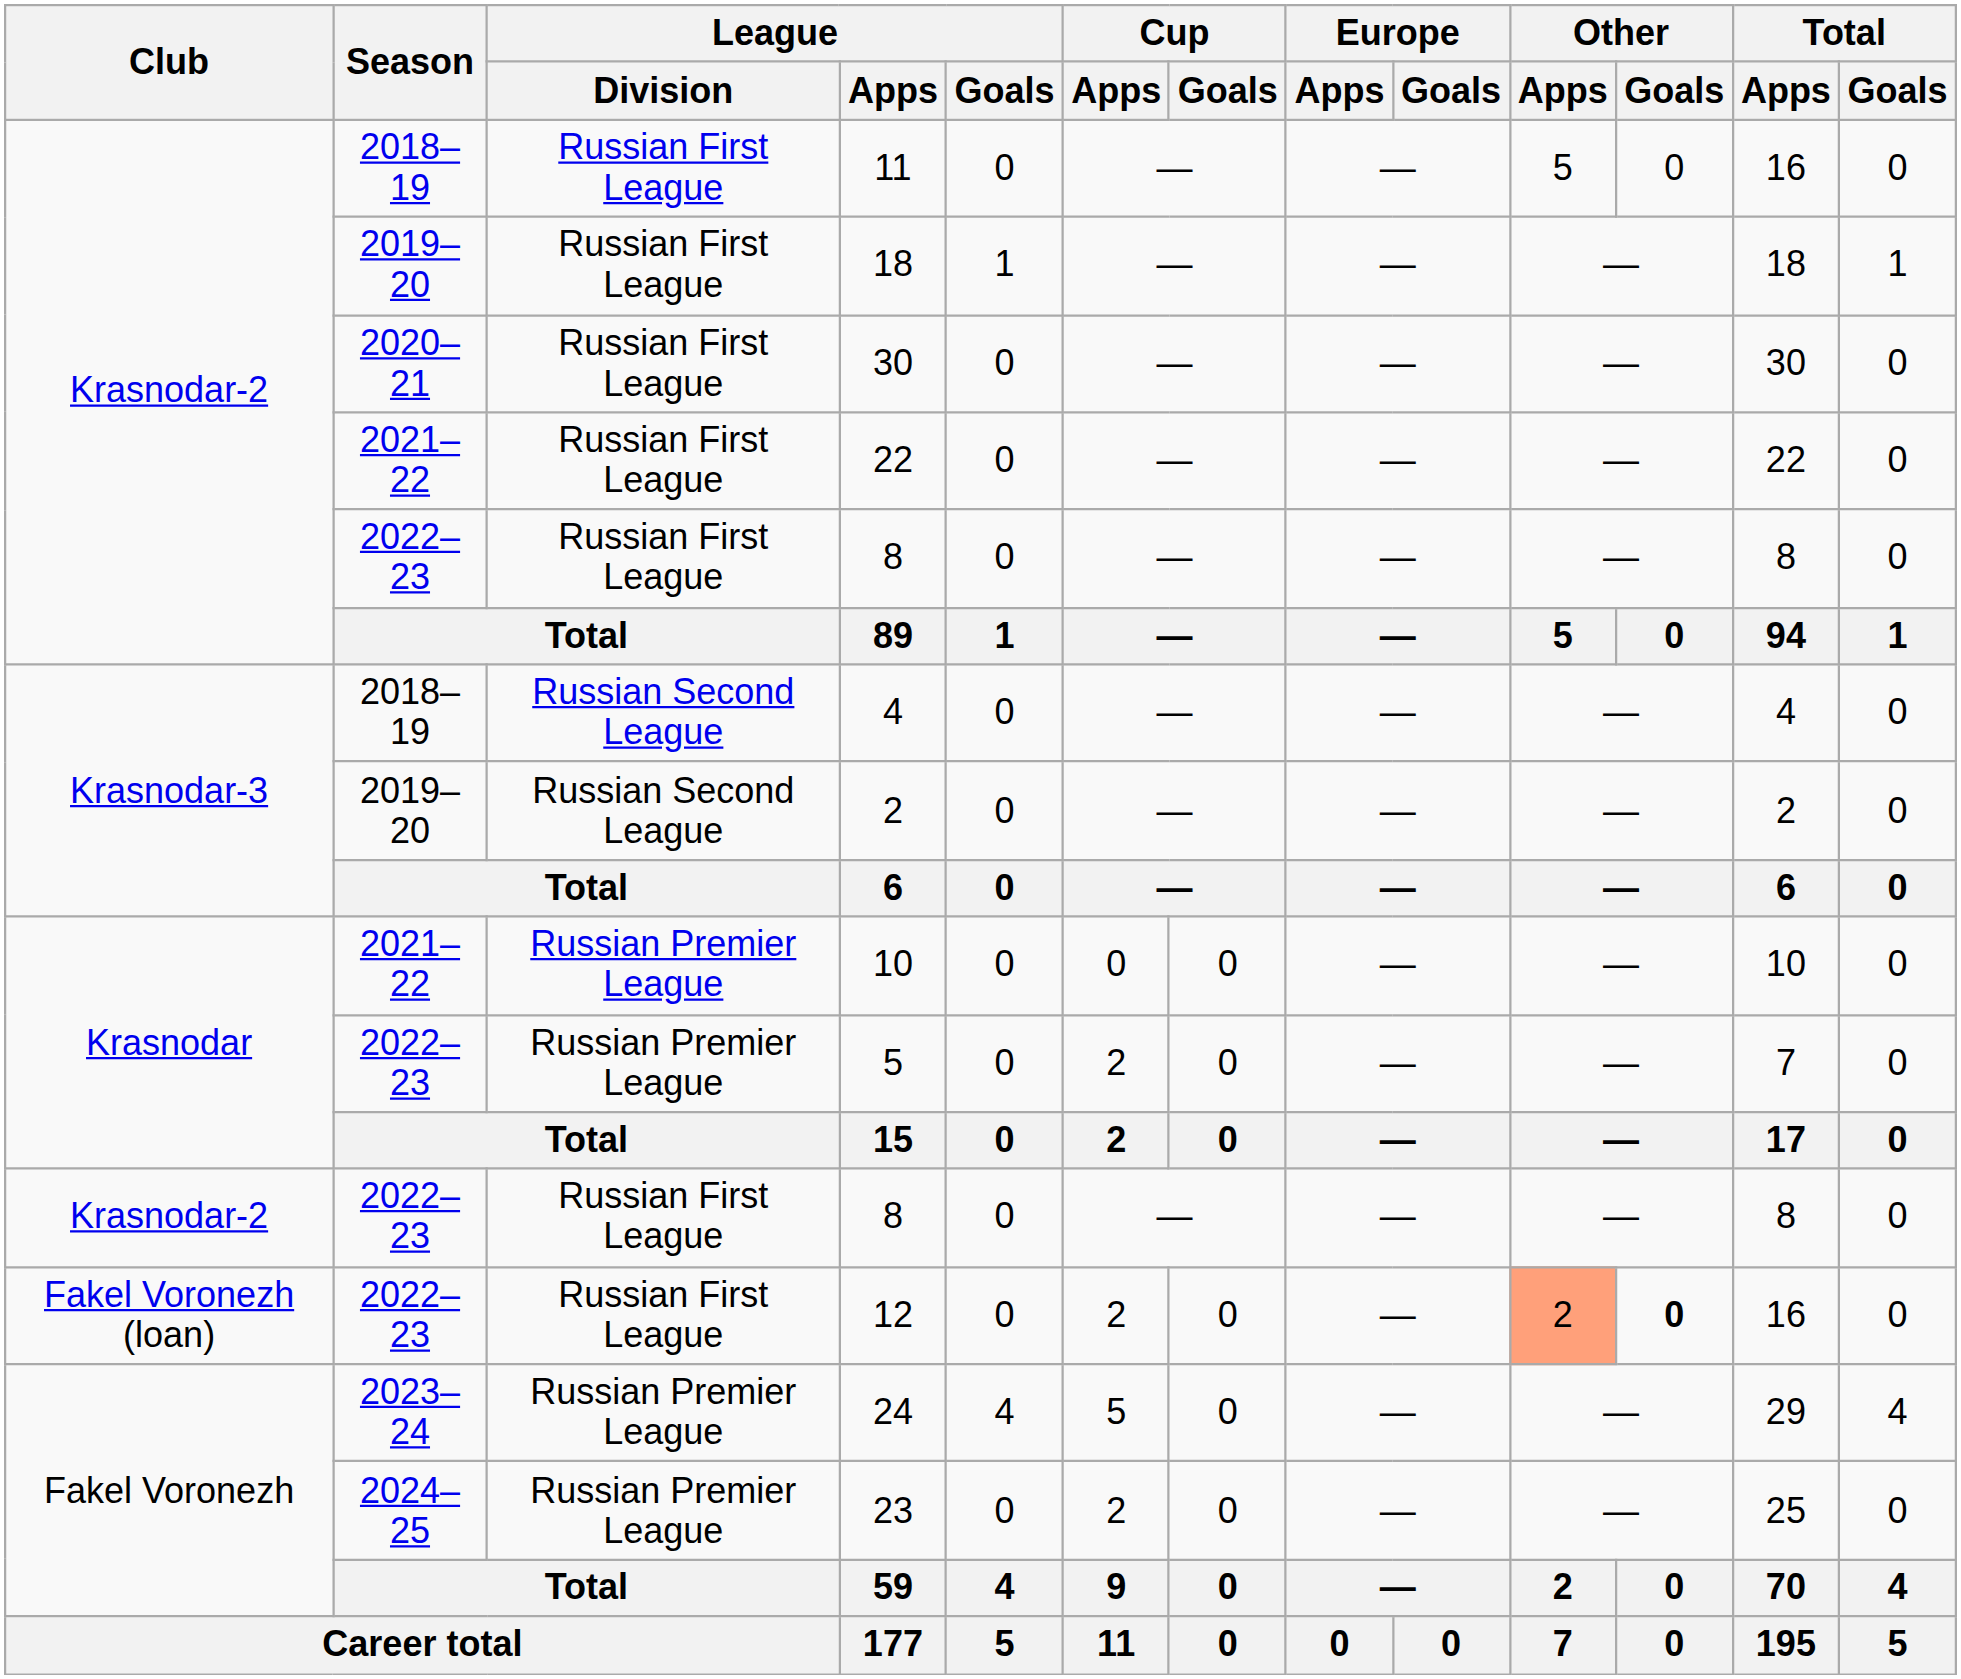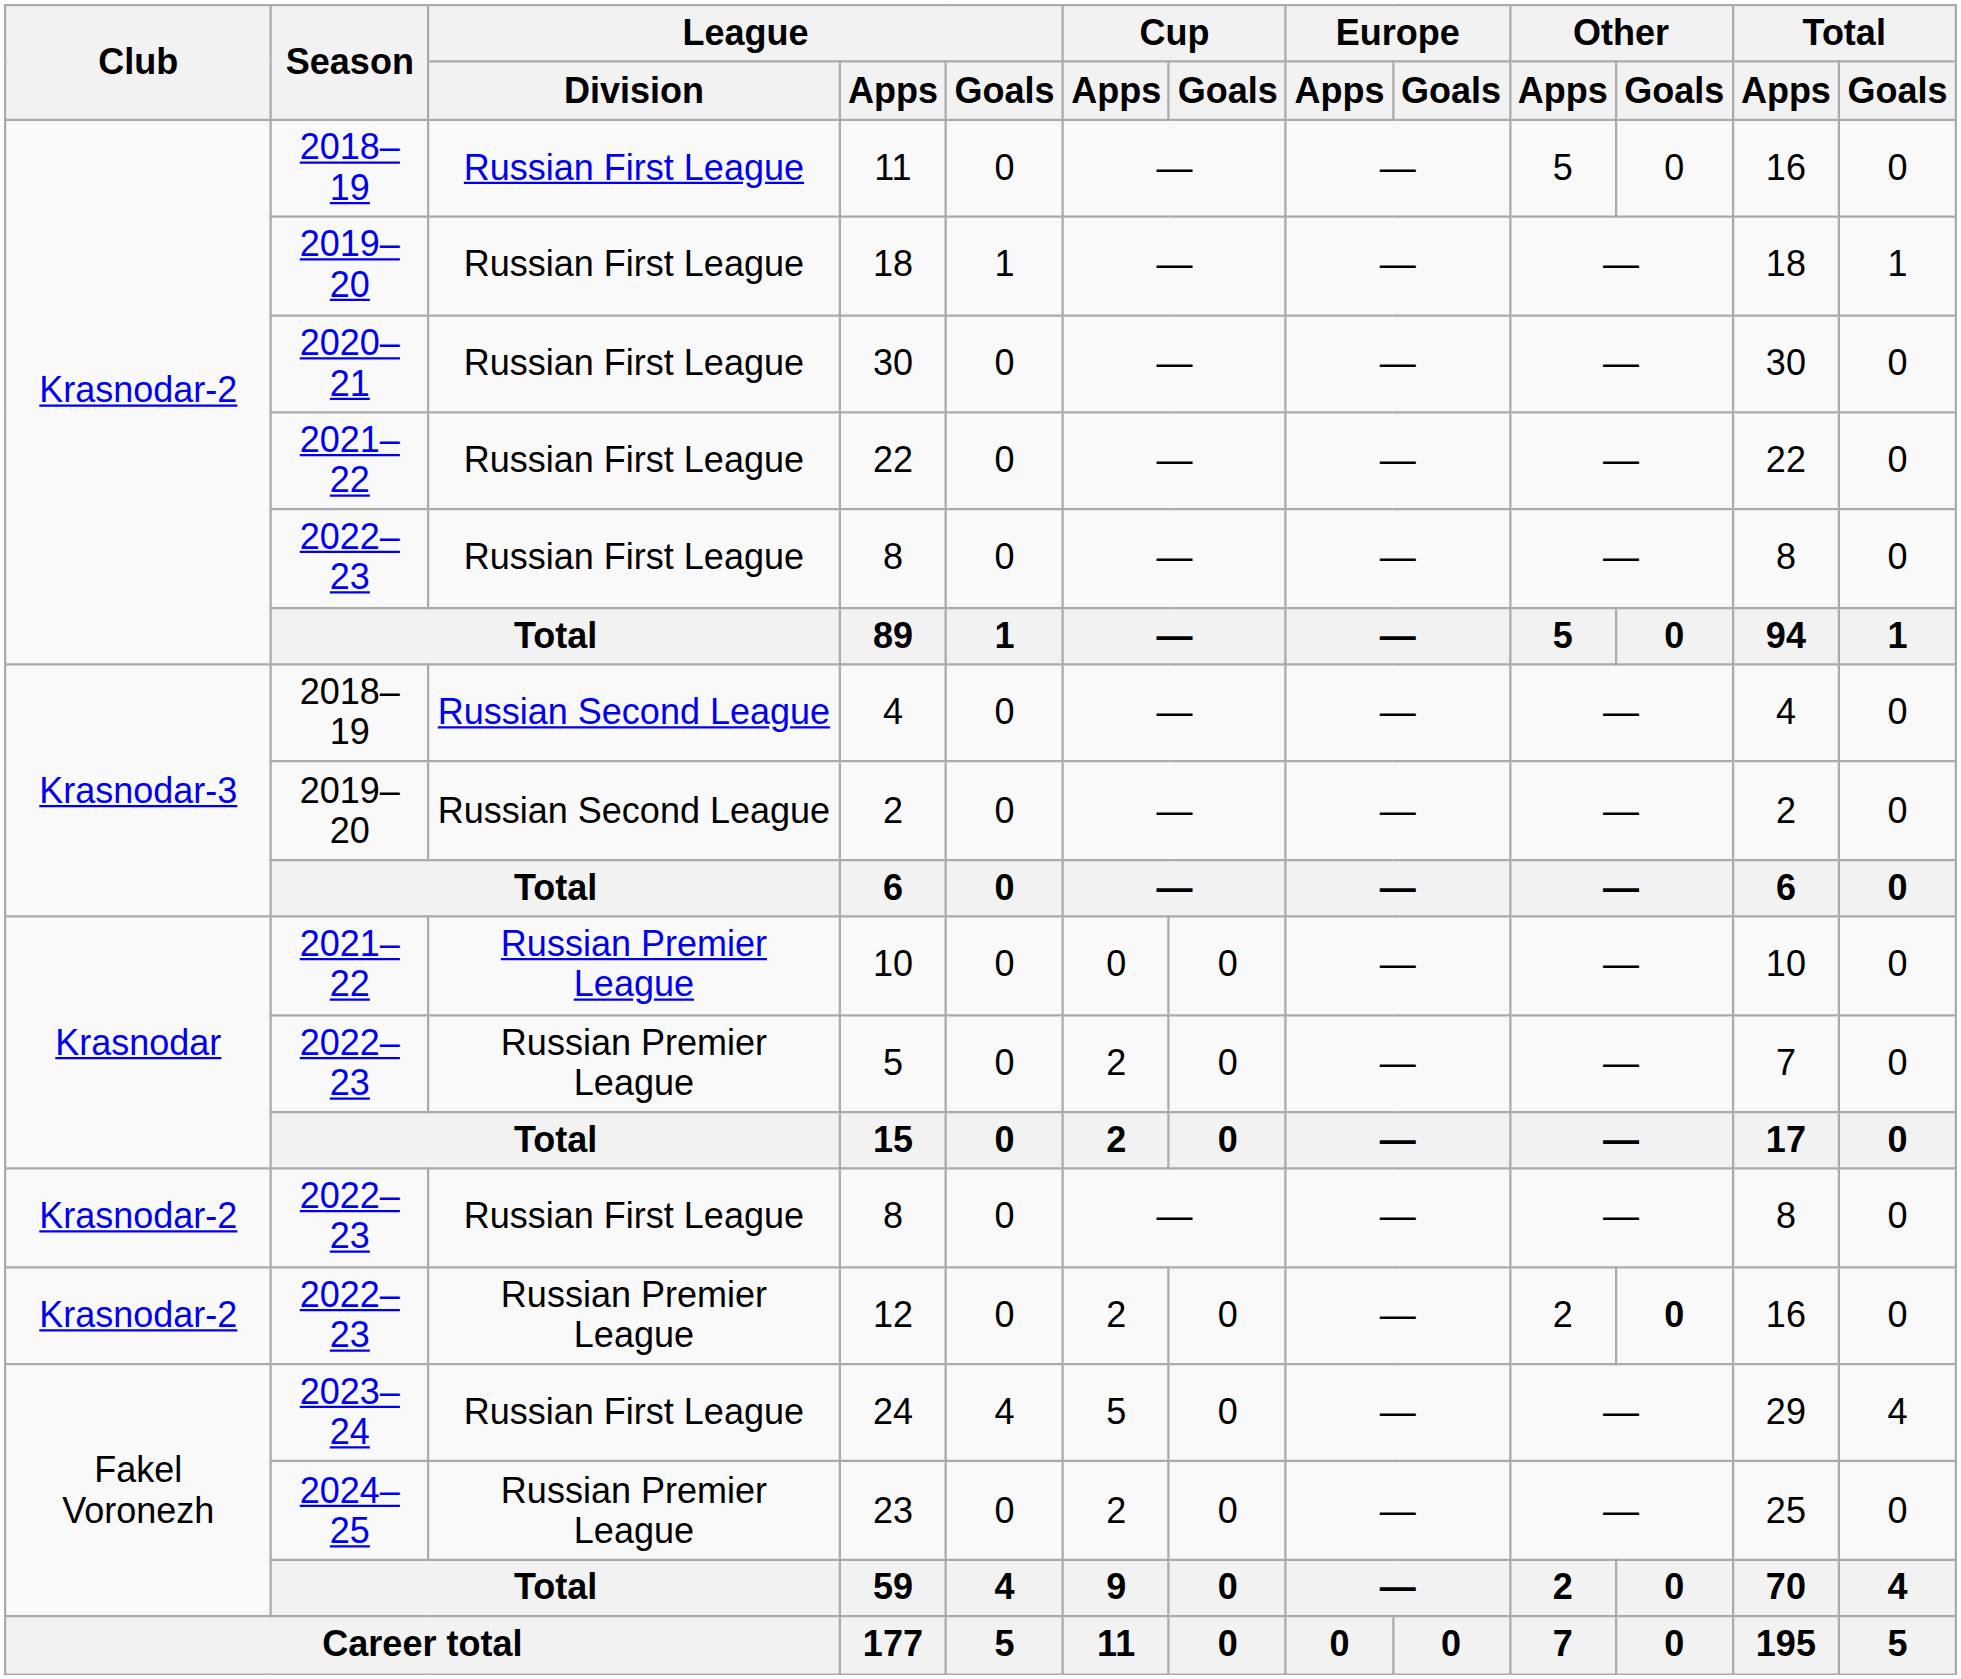12 | Club: Fakel Voronezh (loan) -> Krasnodar-2
12 | League / Division: Russian First League -> Russian Premier League
12 | Other / Apps: lightsalmon background -> no background
24 | League / Division: Russian Premier League -> Russian First League
